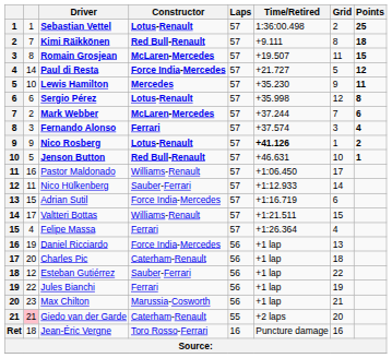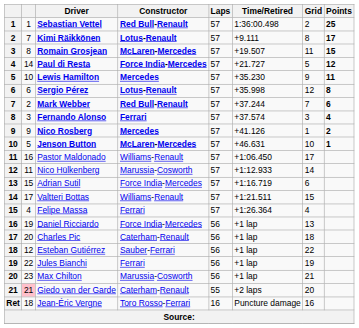Sebastian Vettel | Constructor: Lotus-Renault -> Red Bull-Renault
Kimi Räikkönen | Constructor: Red Bull-Renault -> Lotus-Renault
Kimi Räikkönen | Points: 18 -> 17
Mark Webber | Constructor: McLaren-Mercedes -> Red Bull-Renault
Nico Rosberg | Constructor: Lotus-Renault -> Mercedes
Nico Rosberg | Time/Retired: bold -> normal
Jenson Button | Constructor: Red Bull-Renault -> McLaren-Mercedes
Nico Hülkenberg | Constructor: Sauber-Ferrari -> Marussia-Cosworth
